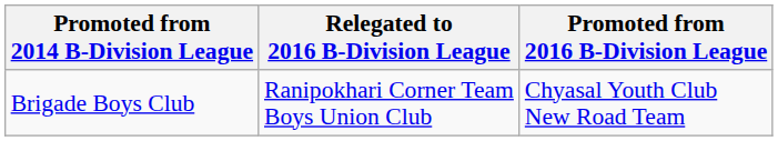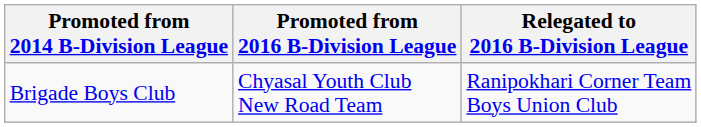columns swapped: Promoted from 2016 B-Division League <-> Relegated to 2016 B-Division League
